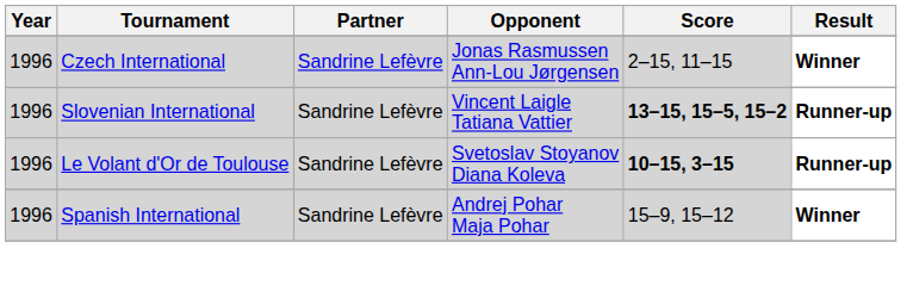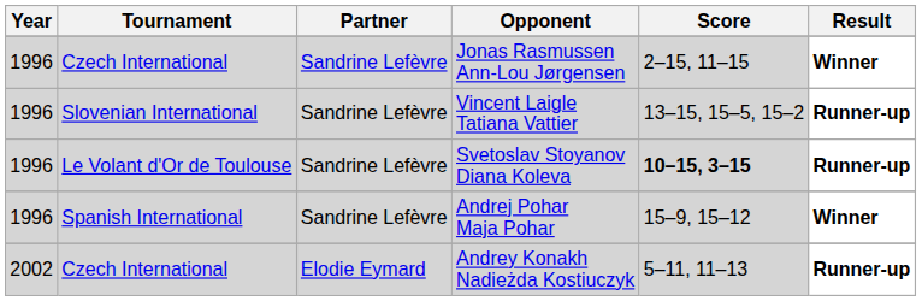Vincent Laigle Tatiana Vattier | Score: bold -> normal
+ row: 2002 | Czech International | Elodie Eymard | Andrey Konakh Nadieżda Kostiuczyk | 5–11, 11–13 | Runner-up
